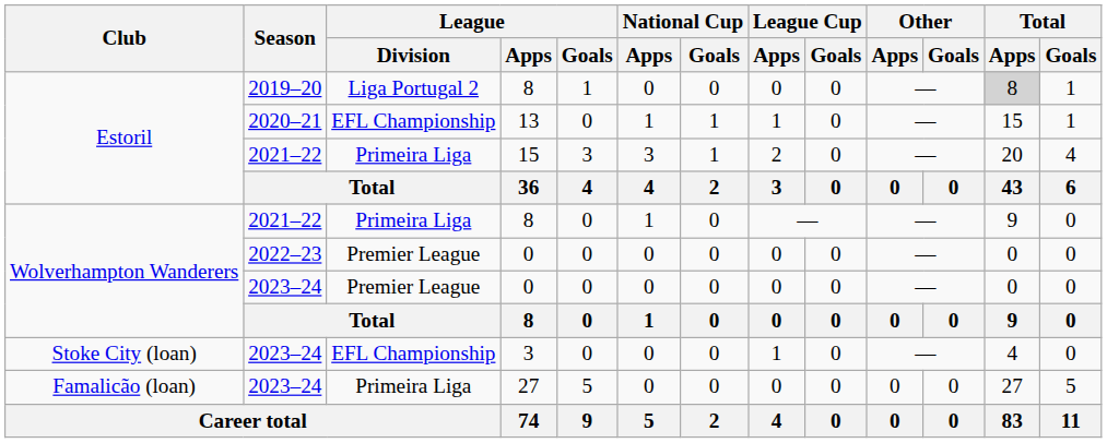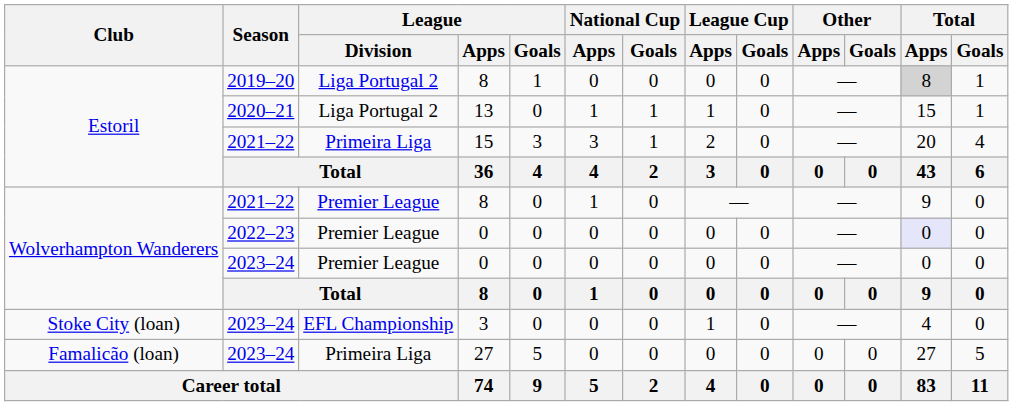13 | League / Division: EFL Championship -> Liga Portugal 2
2021–22 / 8 | League / Division: Primeira Liga -> Premier League
2022–23 / 0 | Total / Apps: no background -> lavender background
